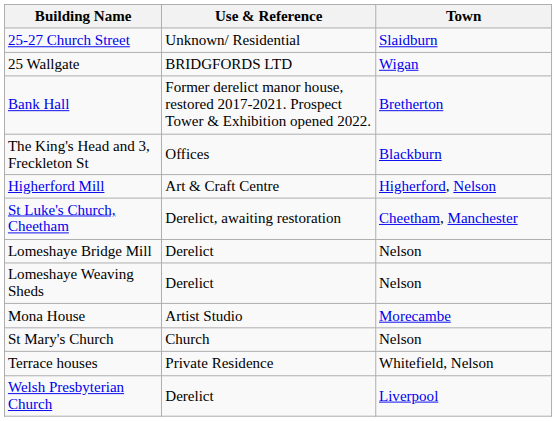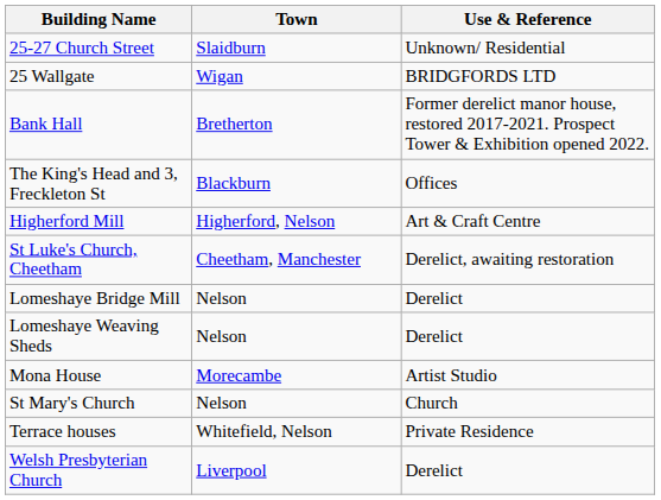columns swapped: Town <-> Use & Reference
